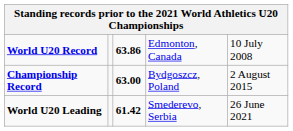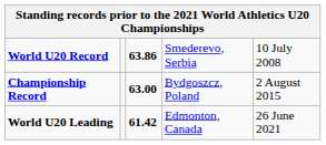World U20 Record | column 4: Edmonton, Canada -> Smederevo, Serbia
World U20 Leading | column 4: Smederevo, Serbia -> Edmonton, Canada
